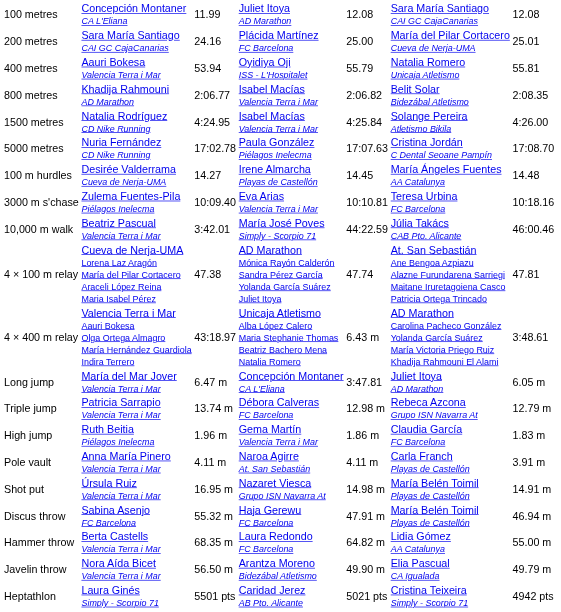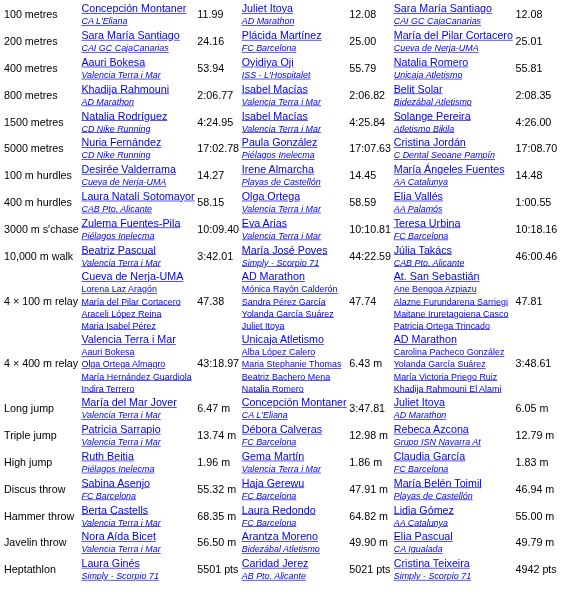+ row: 400 m hurdles | Laura Natalí Sotomayor CAB Pto. Alicante | 58.15 | Olga Ortega Valencia Terra i Mar | 58.59 | Elia Vallés AA Palamós | 1:00.55
- row: Pole vault | Anna María Pinero Valencia Terra i Mar | 4.11 m | Naroa Agirre At. San Sebastián | 4.11 m | Carla Franch Playas de Castellón | 3.91 m
- row: Shot put | Úrsula Ruiz Valencia Terra i Mar | 16.95 m | Nazaret Viesca Grupo ISN Navarra At | 14.98 m | María Belén Toimil Playas de Castellón | 14.91 m
